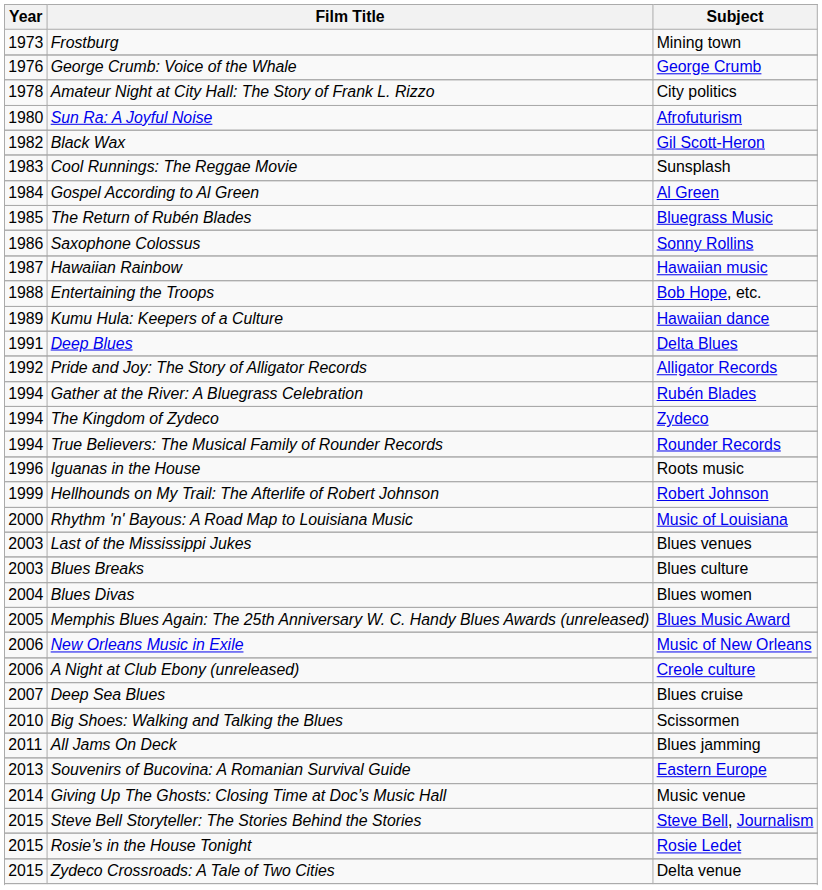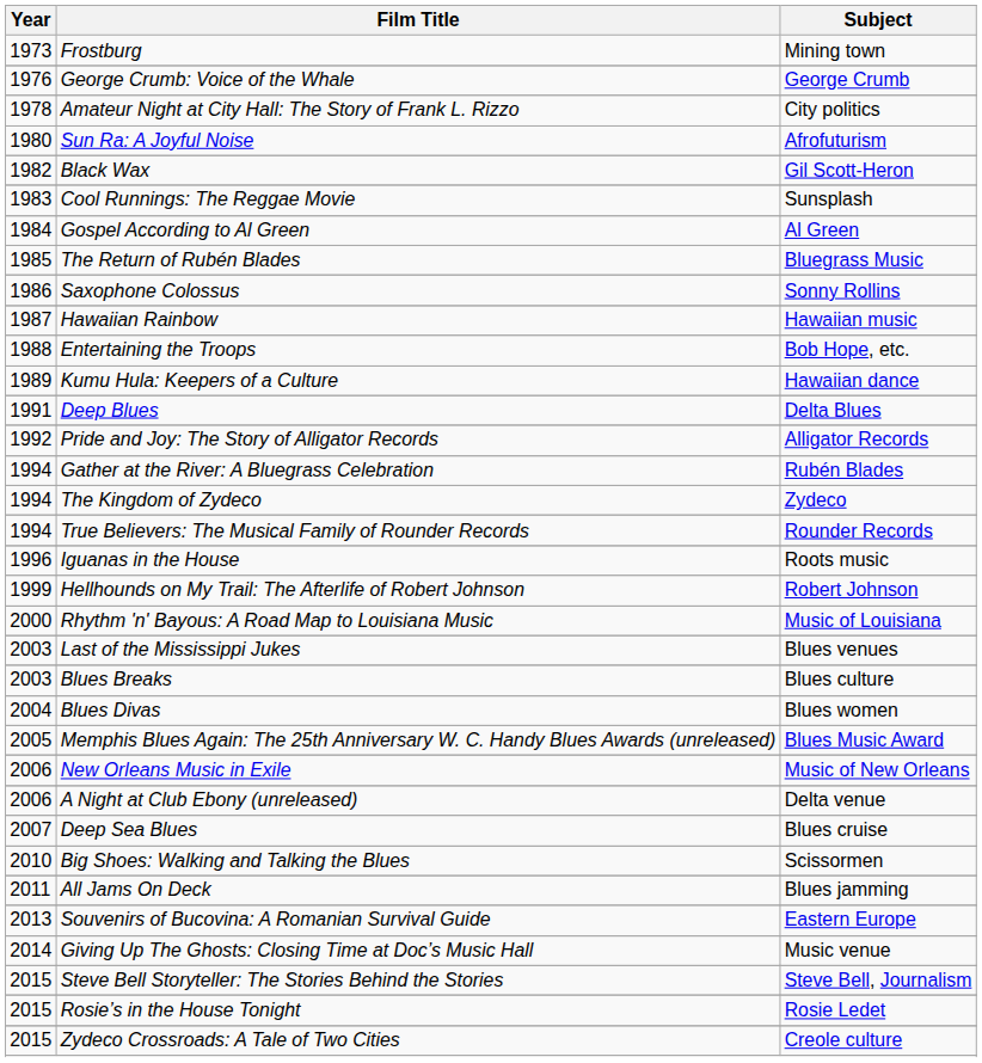A Night at Club Ebony (unreleased) | Subject: Creole culture -> Delta venue
Zydeco Crossroads: A Tale of Two Cities | Subject: Delta venue -> Creole culture
